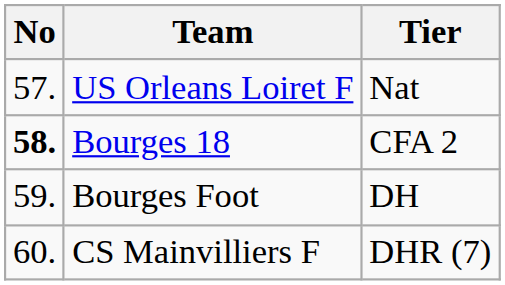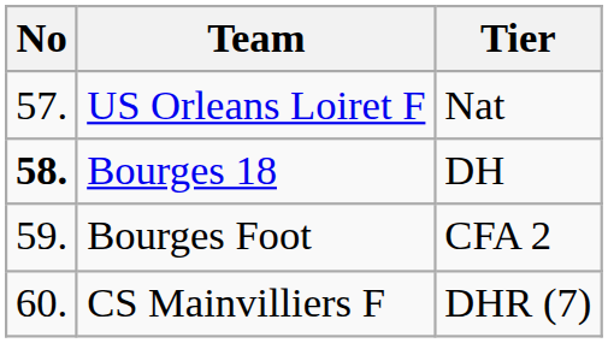Bourges 18 | Tier: CFA 2 -> DH
Bourges Foot | Tier: DH -> CFA 2
